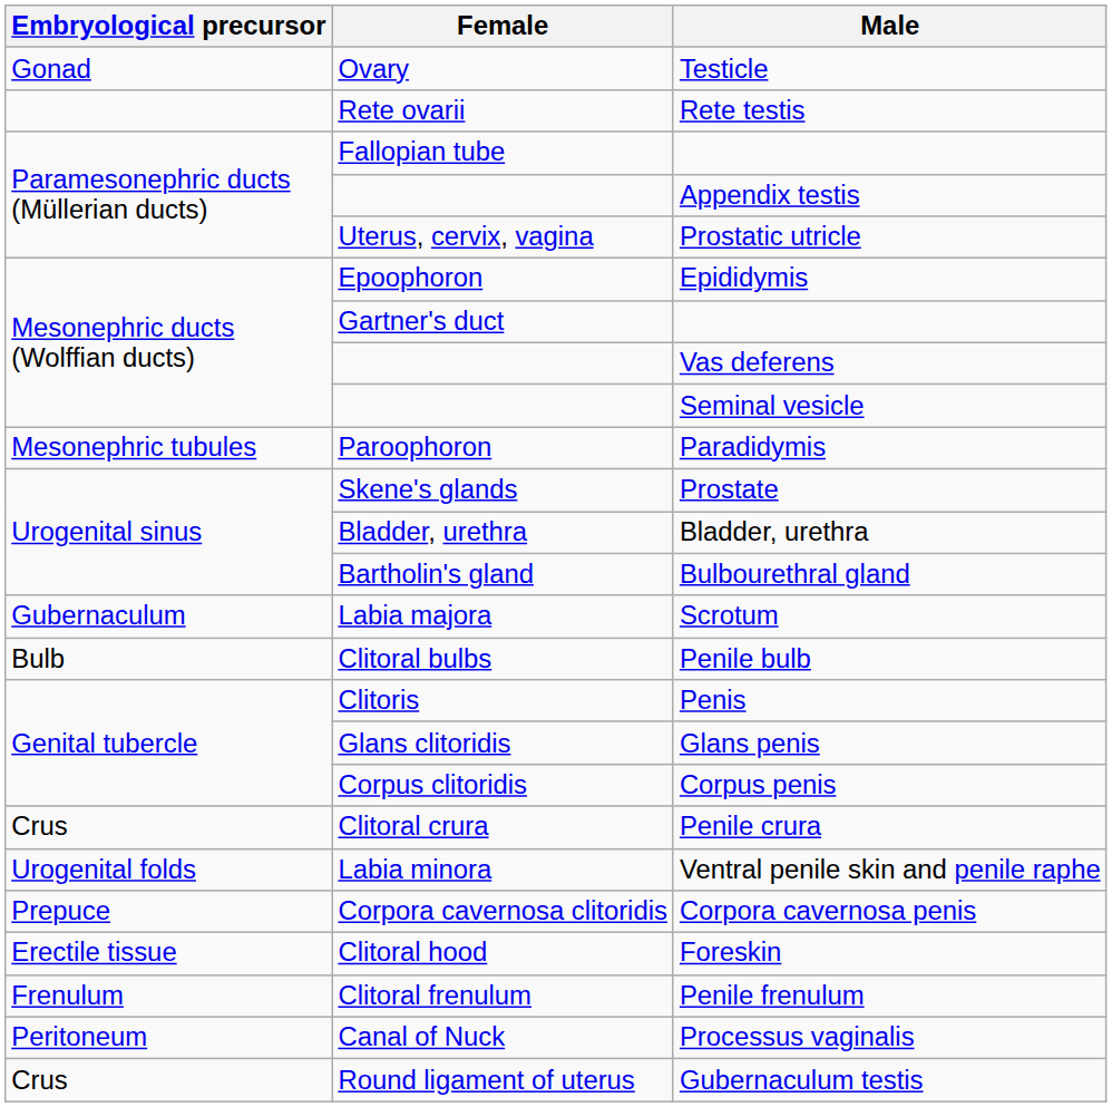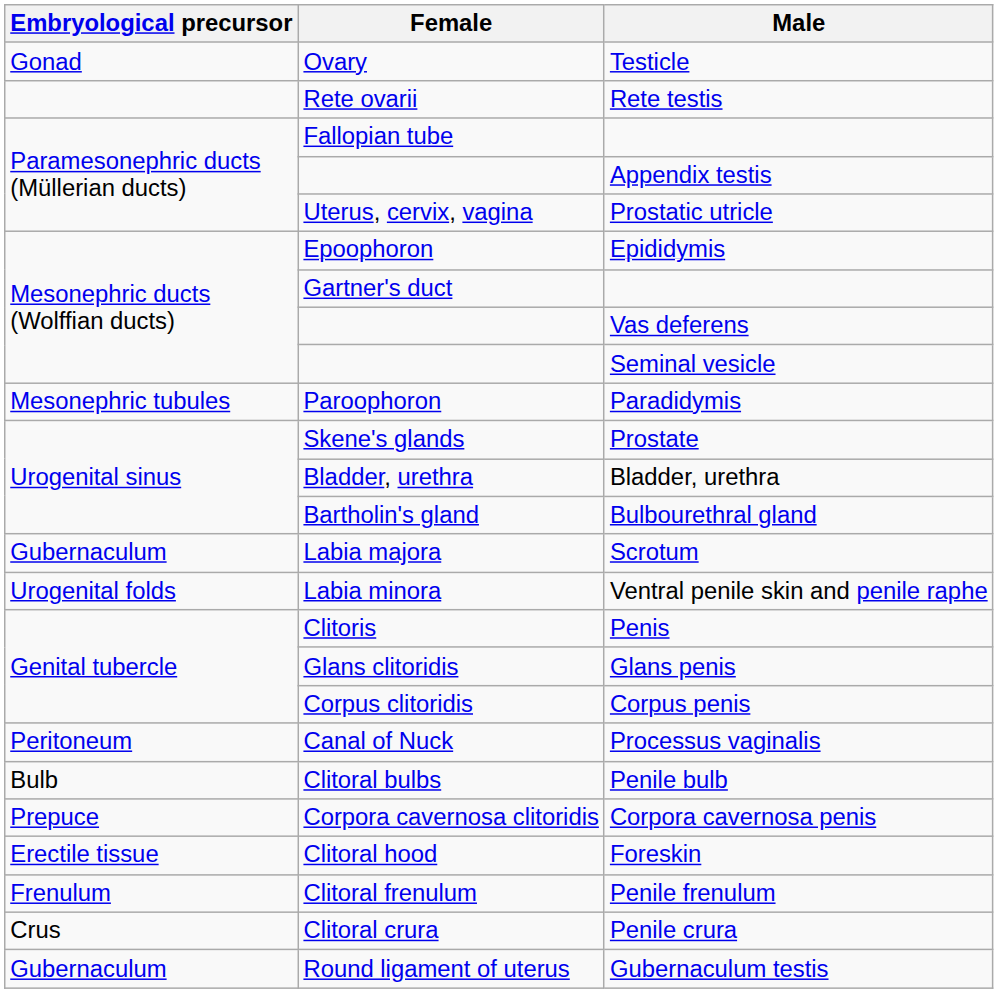rows swapped: Ventral penile skin and penile raphe <-> Penile bulb
rows swapped: Penile crura <-> Processus vaginalis
Gubernaculum testis | Embryological precursor: Crus -> Gubernaculum
